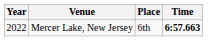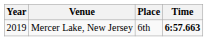Mercer Lake, New Jersey | Year: 2022 -> 2019
